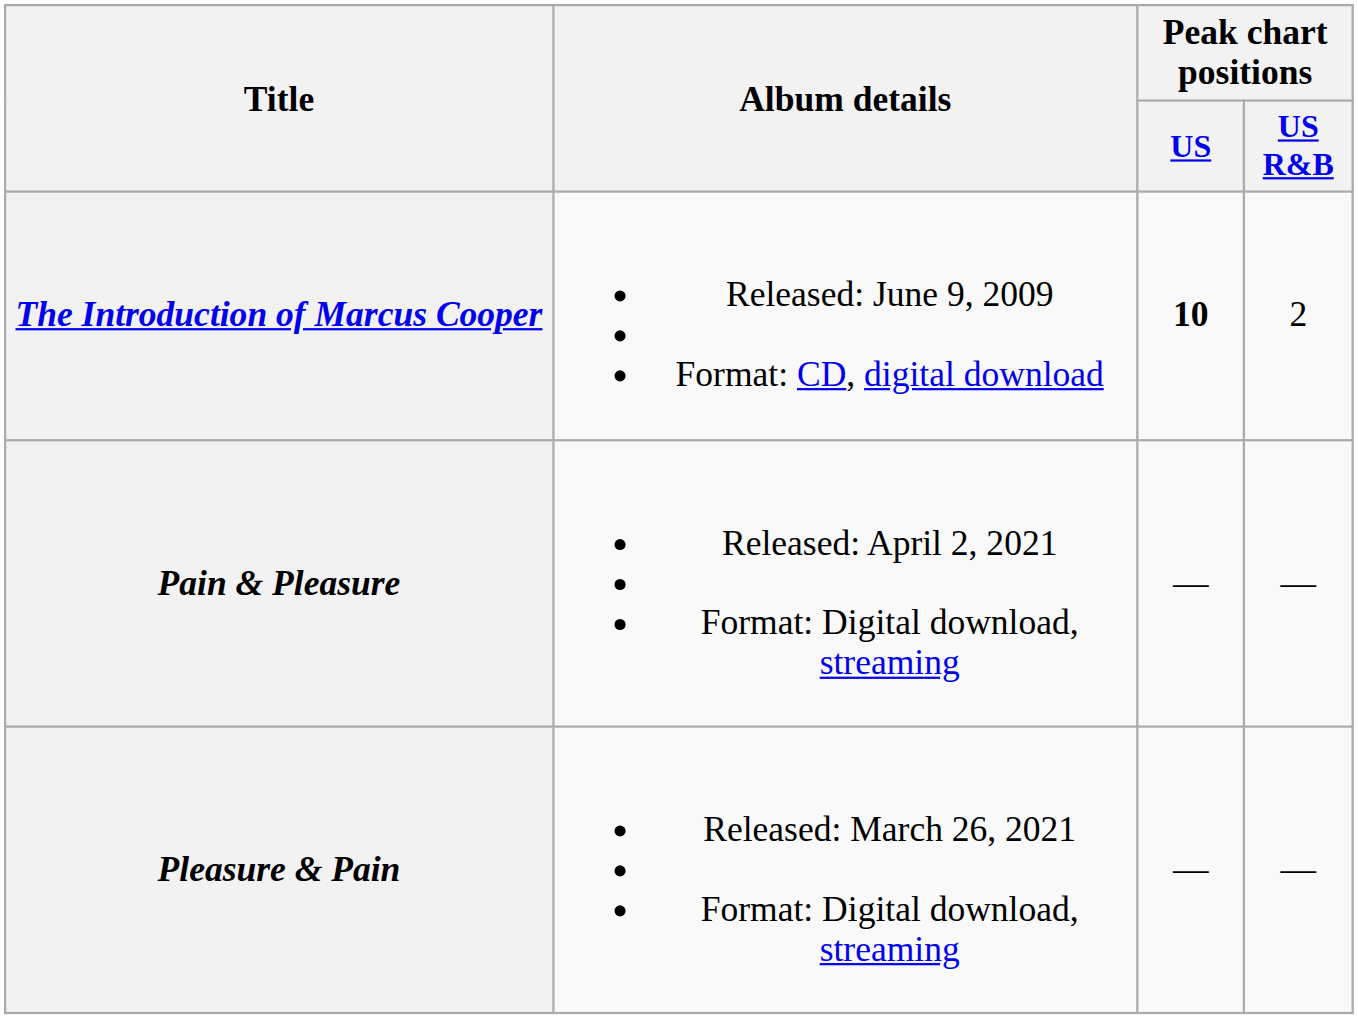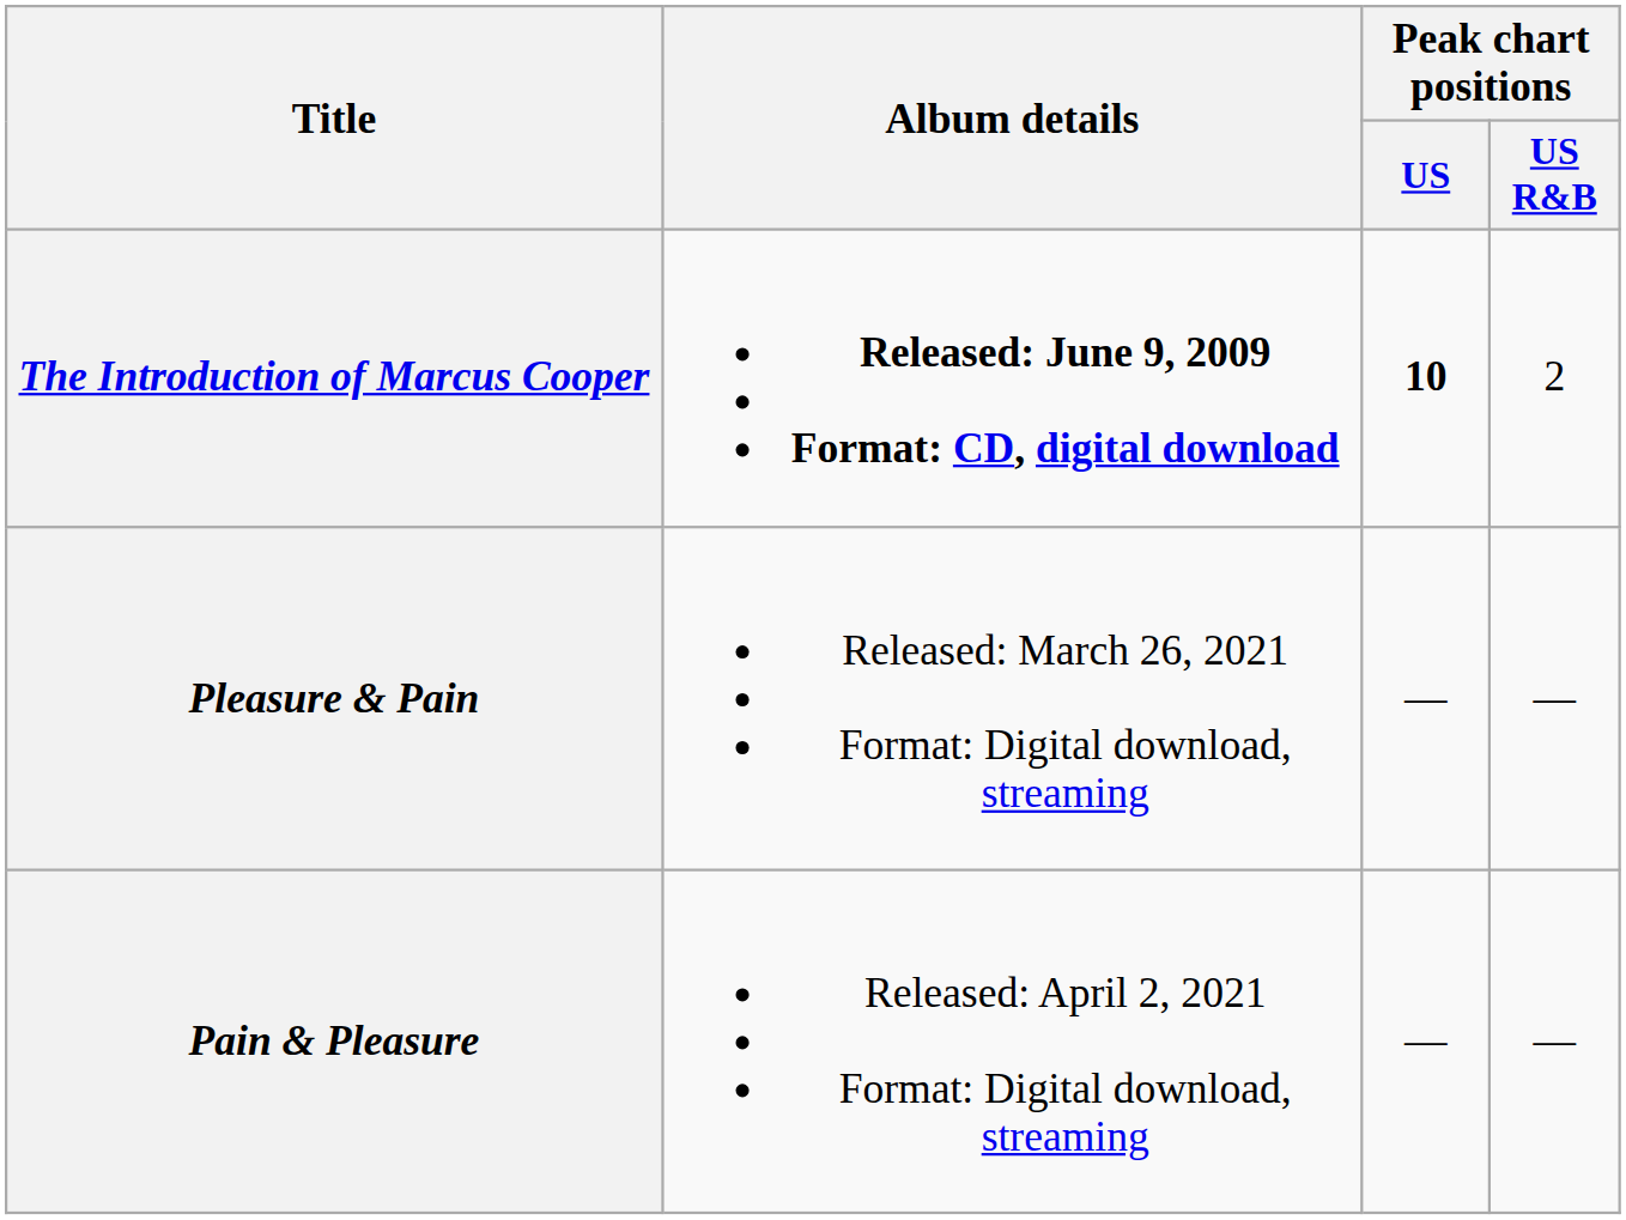The Introduction of Marcus Cooper | Album details: normal -> bold
rows swapped: Pleasure & Pain <-> Pain & Pleasure
